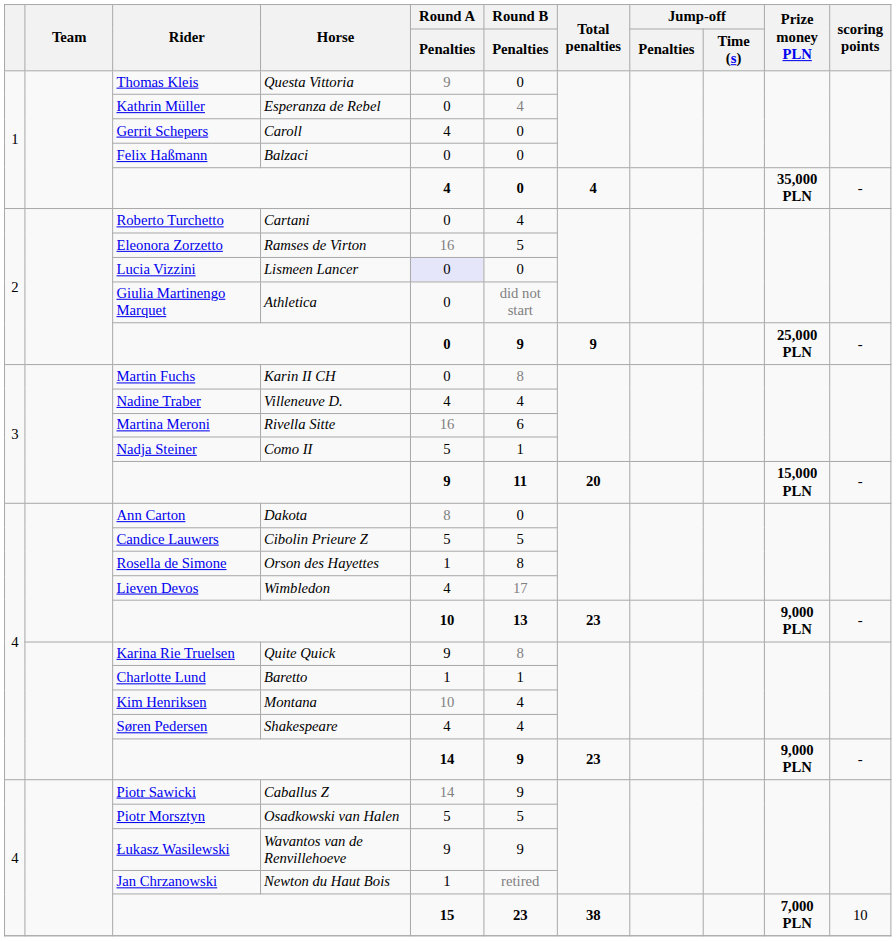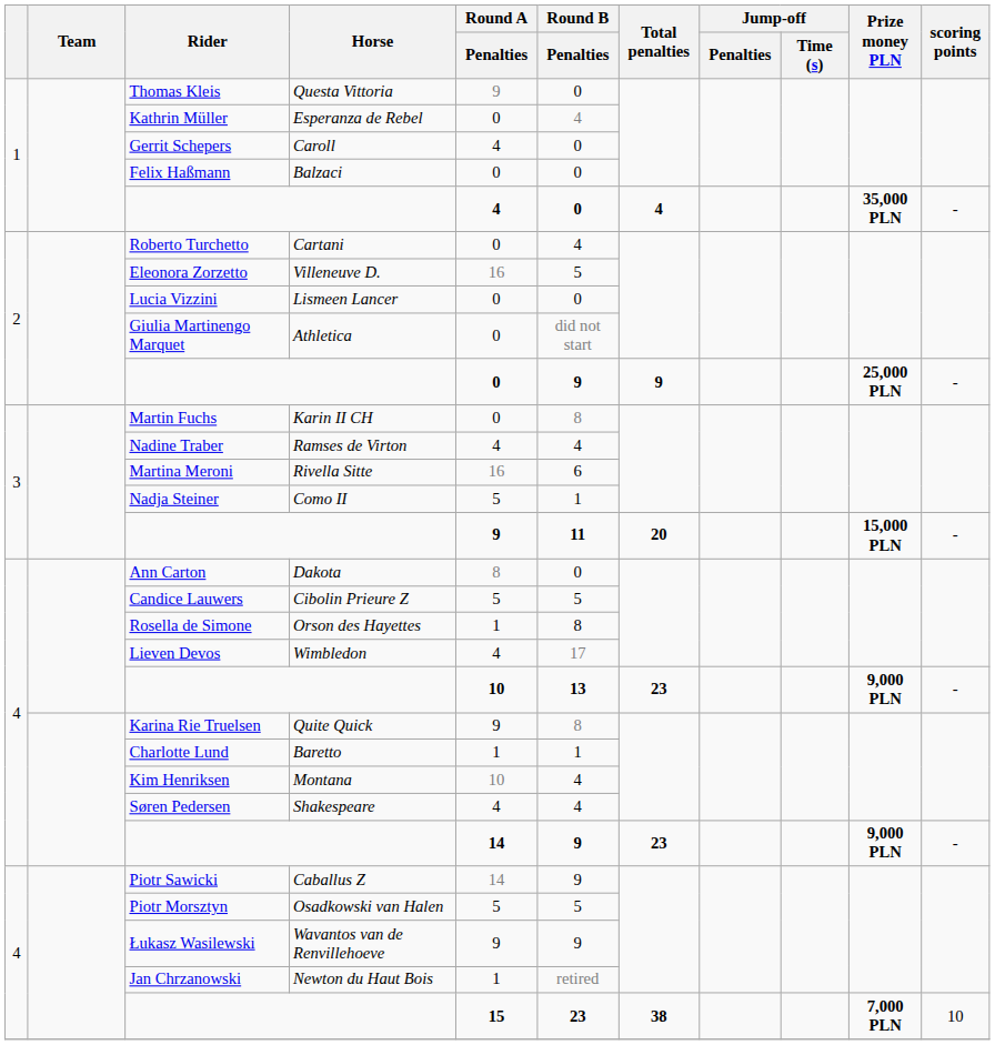Eleonora Zorzetto | Horse: Ramses de Virton -> Villeneuve D.
Lucia Vizzini | Round A / Penalties: lavender background -> no background
Nadine Traber | Horse: Villeneuve D. -> Ramses de Virton
